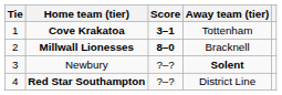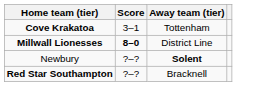- column: Tie | 1 | 2 | 3 | 4
Cove Krakatoa | Score: bold -> normal
Millwall Lionesses | Away team (tier): Bracknell -> District Line
Red Star Southampton | Away team (tier): District Line -> Bracknell
